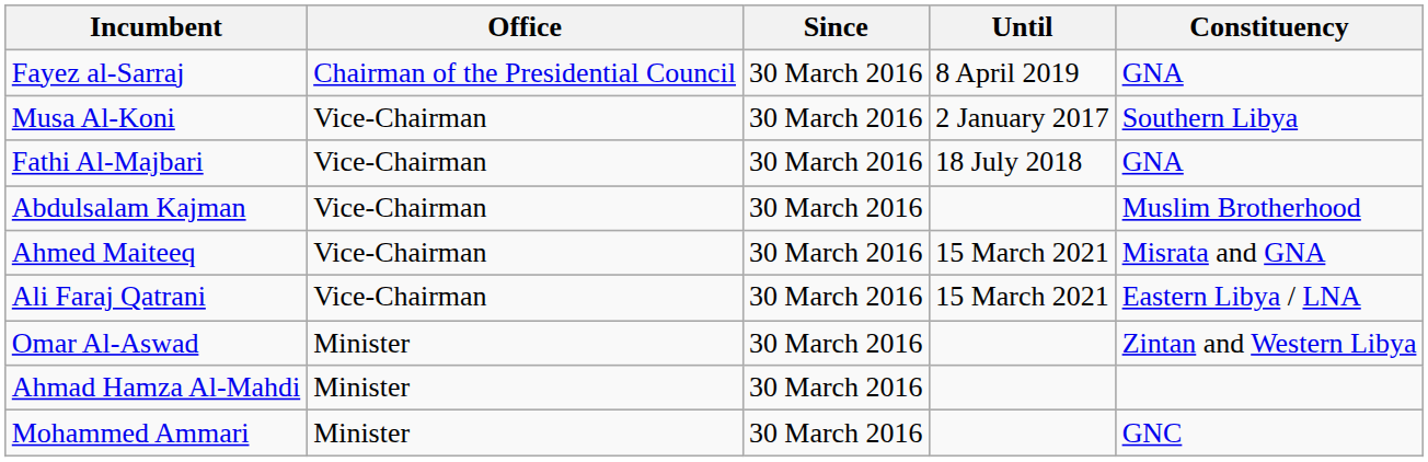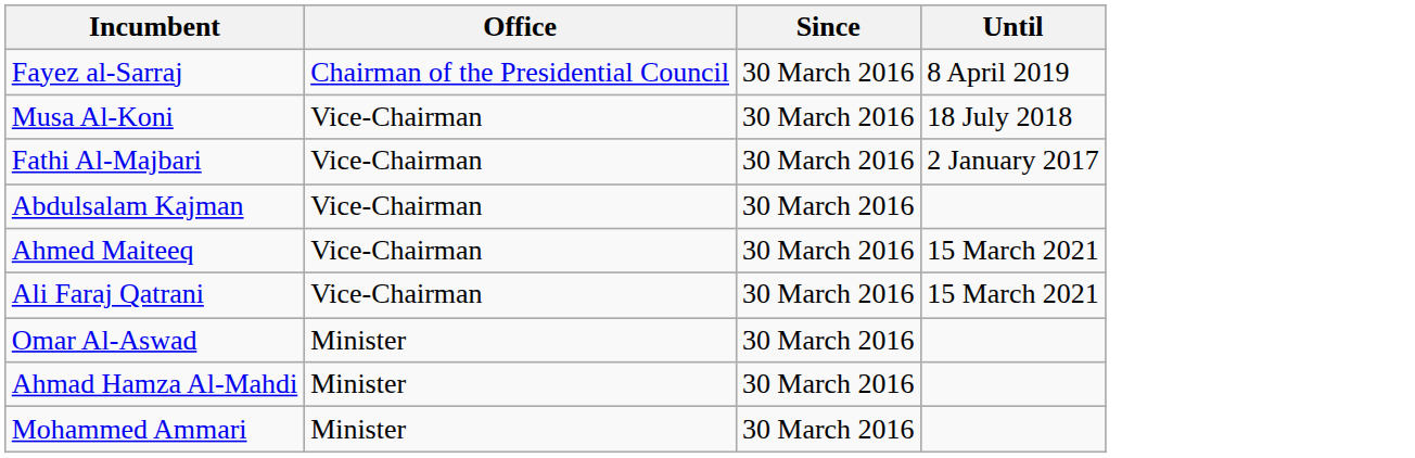- column: Constituency | GNA | Southern Libya | GNA | Muslim Brotherhood | Misrata and GNA | Eastern Libya / LNA | Zintan and Western Libya | GNC
Musa Al-Koni | Until: 2 January 2017 -> 18 July 2018
Fathi Al-Majbari | Until: 18 July 2018 -> 2 January 2017
